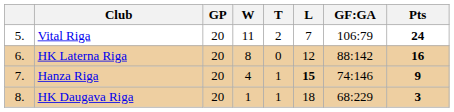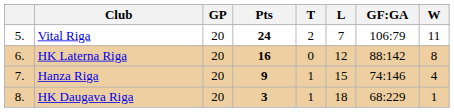columns swapped: W <-> Pts
Hanza Riga | L: bold -> normal
